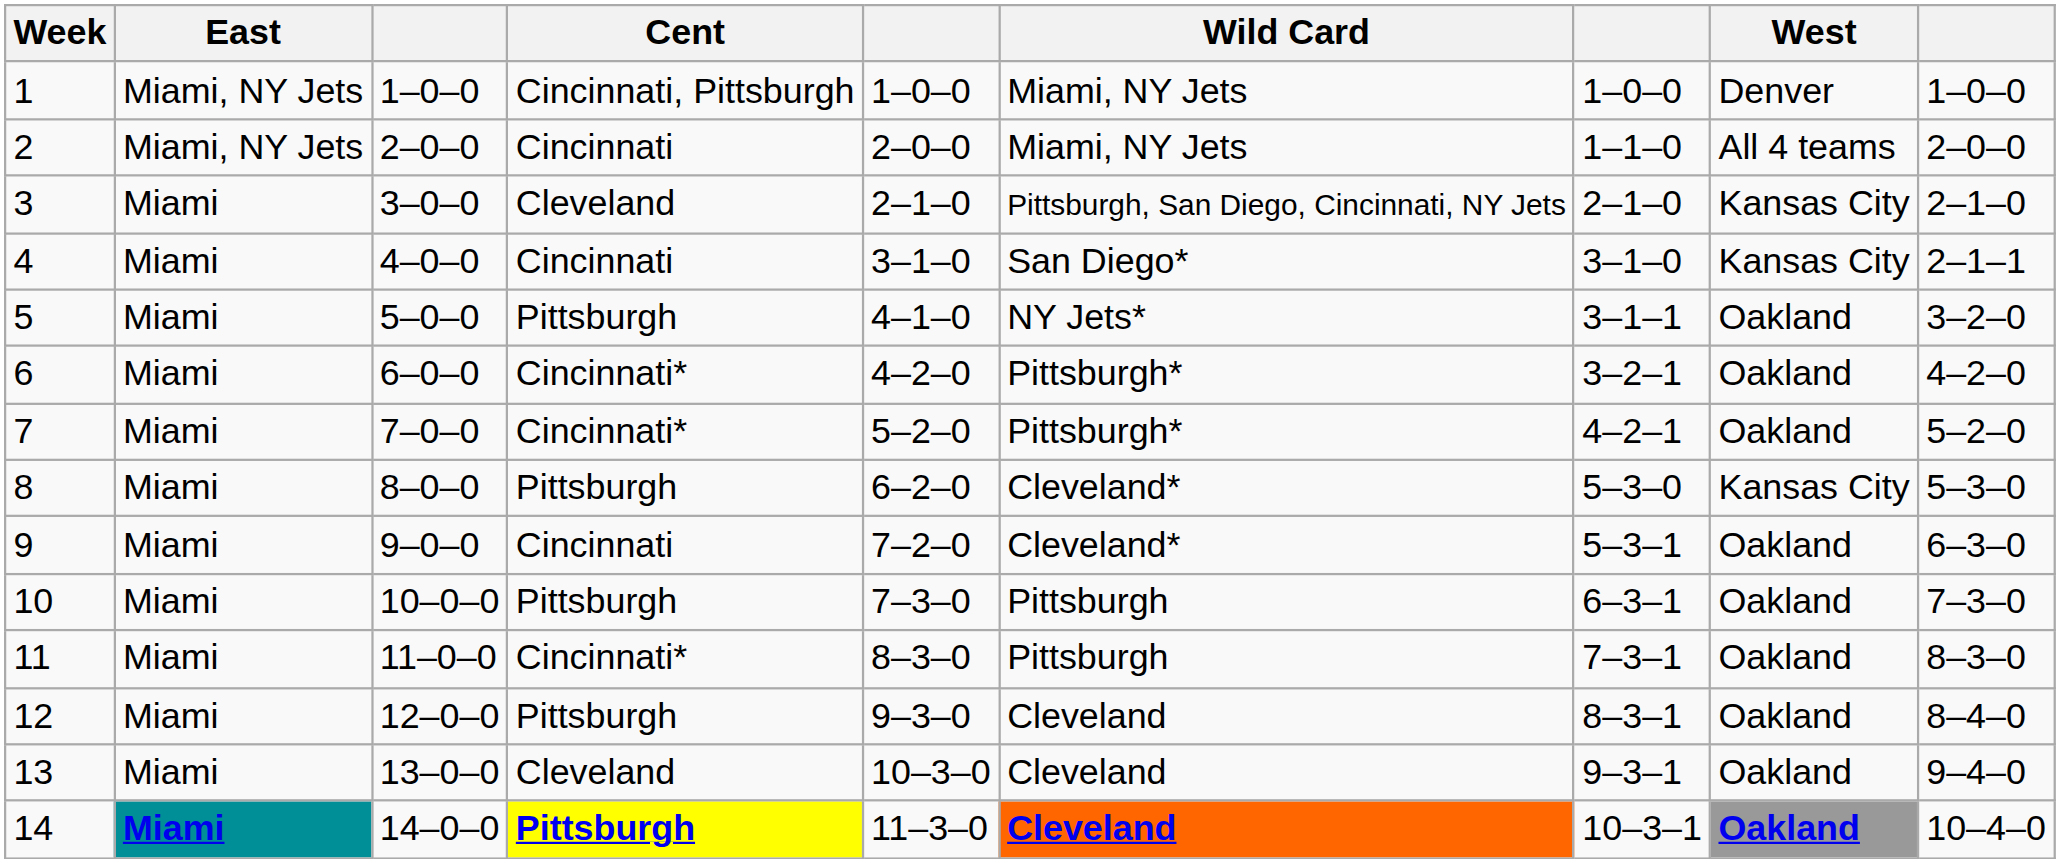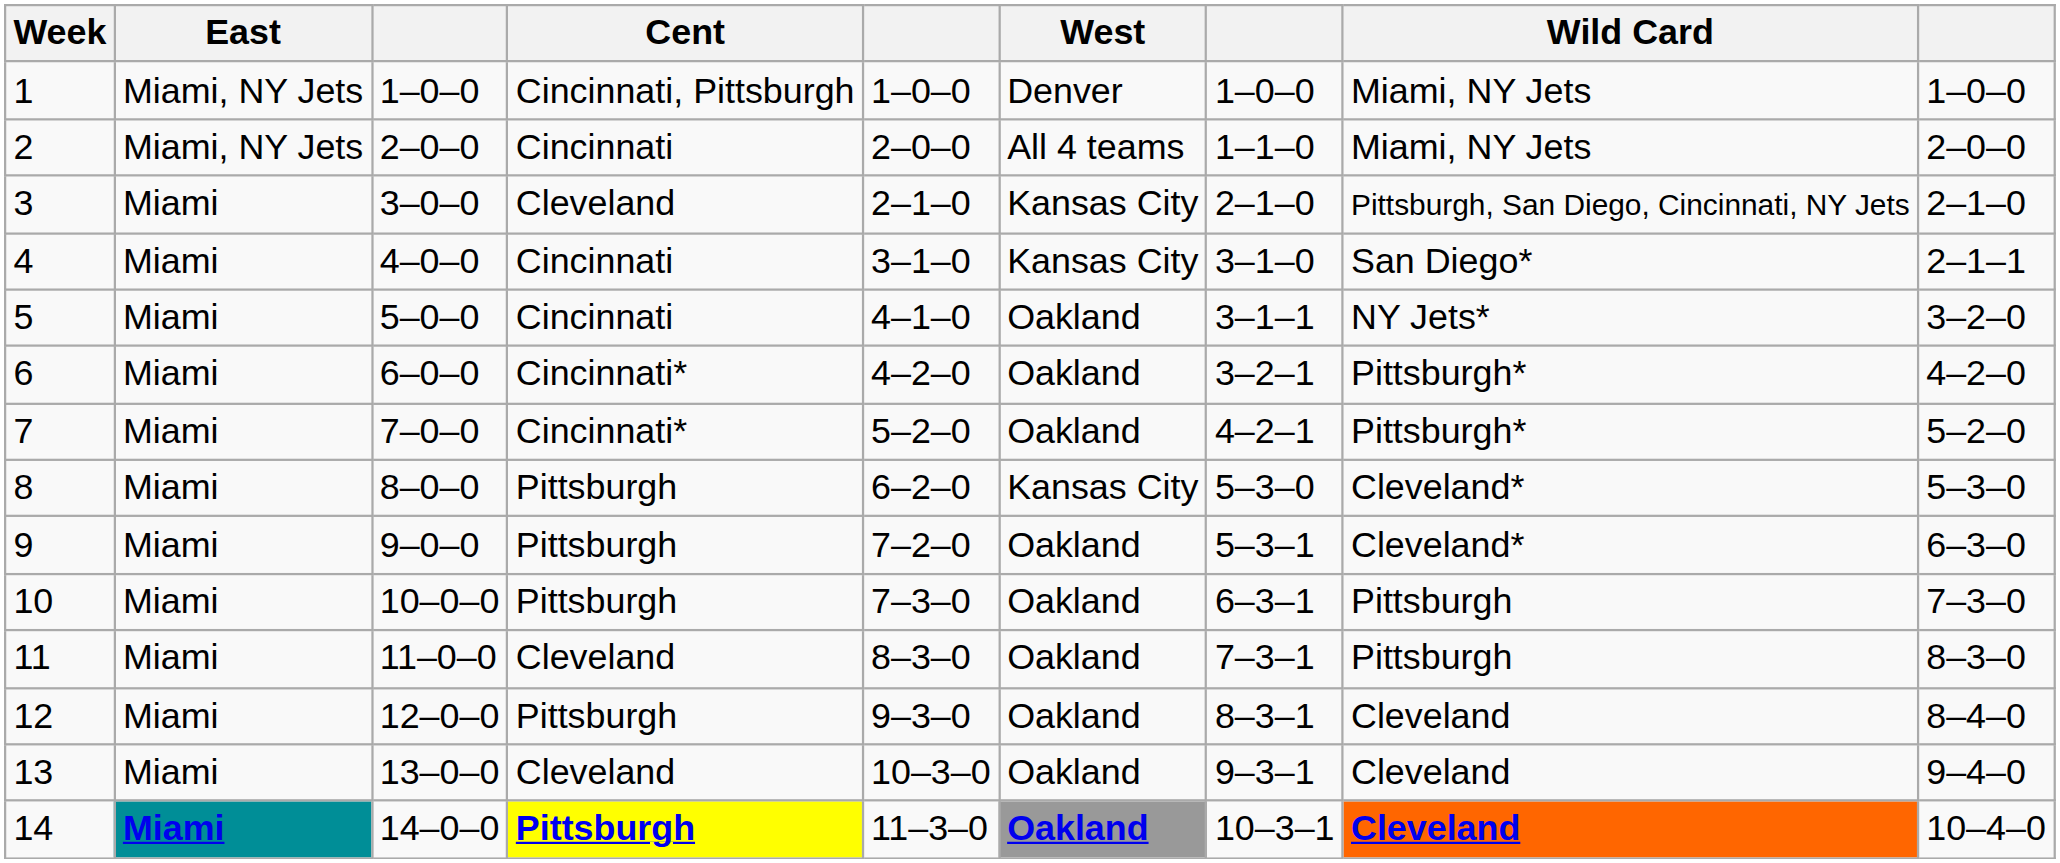columns swapped: West <-> Wild Card
5 | Cent: Pittsburgh -> Cincinnati
9 | Cent: Cincinnati -> Pittsburgh
11 | Cent: Cincinnati* -> Cleveland
